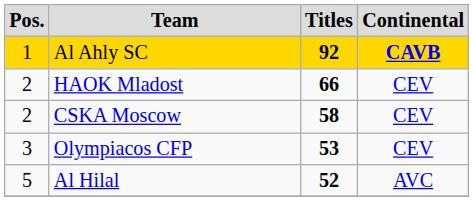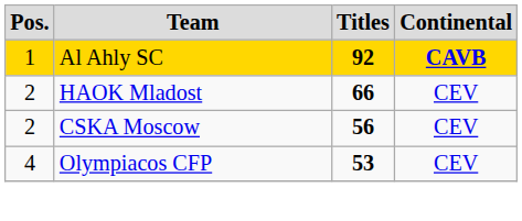CSKA Moscow | Titles: 58 -> 56
Olympiacos CFP | Pos.: 3 -> 4
- row: 5 | Al Hilal | 52 | AVC
